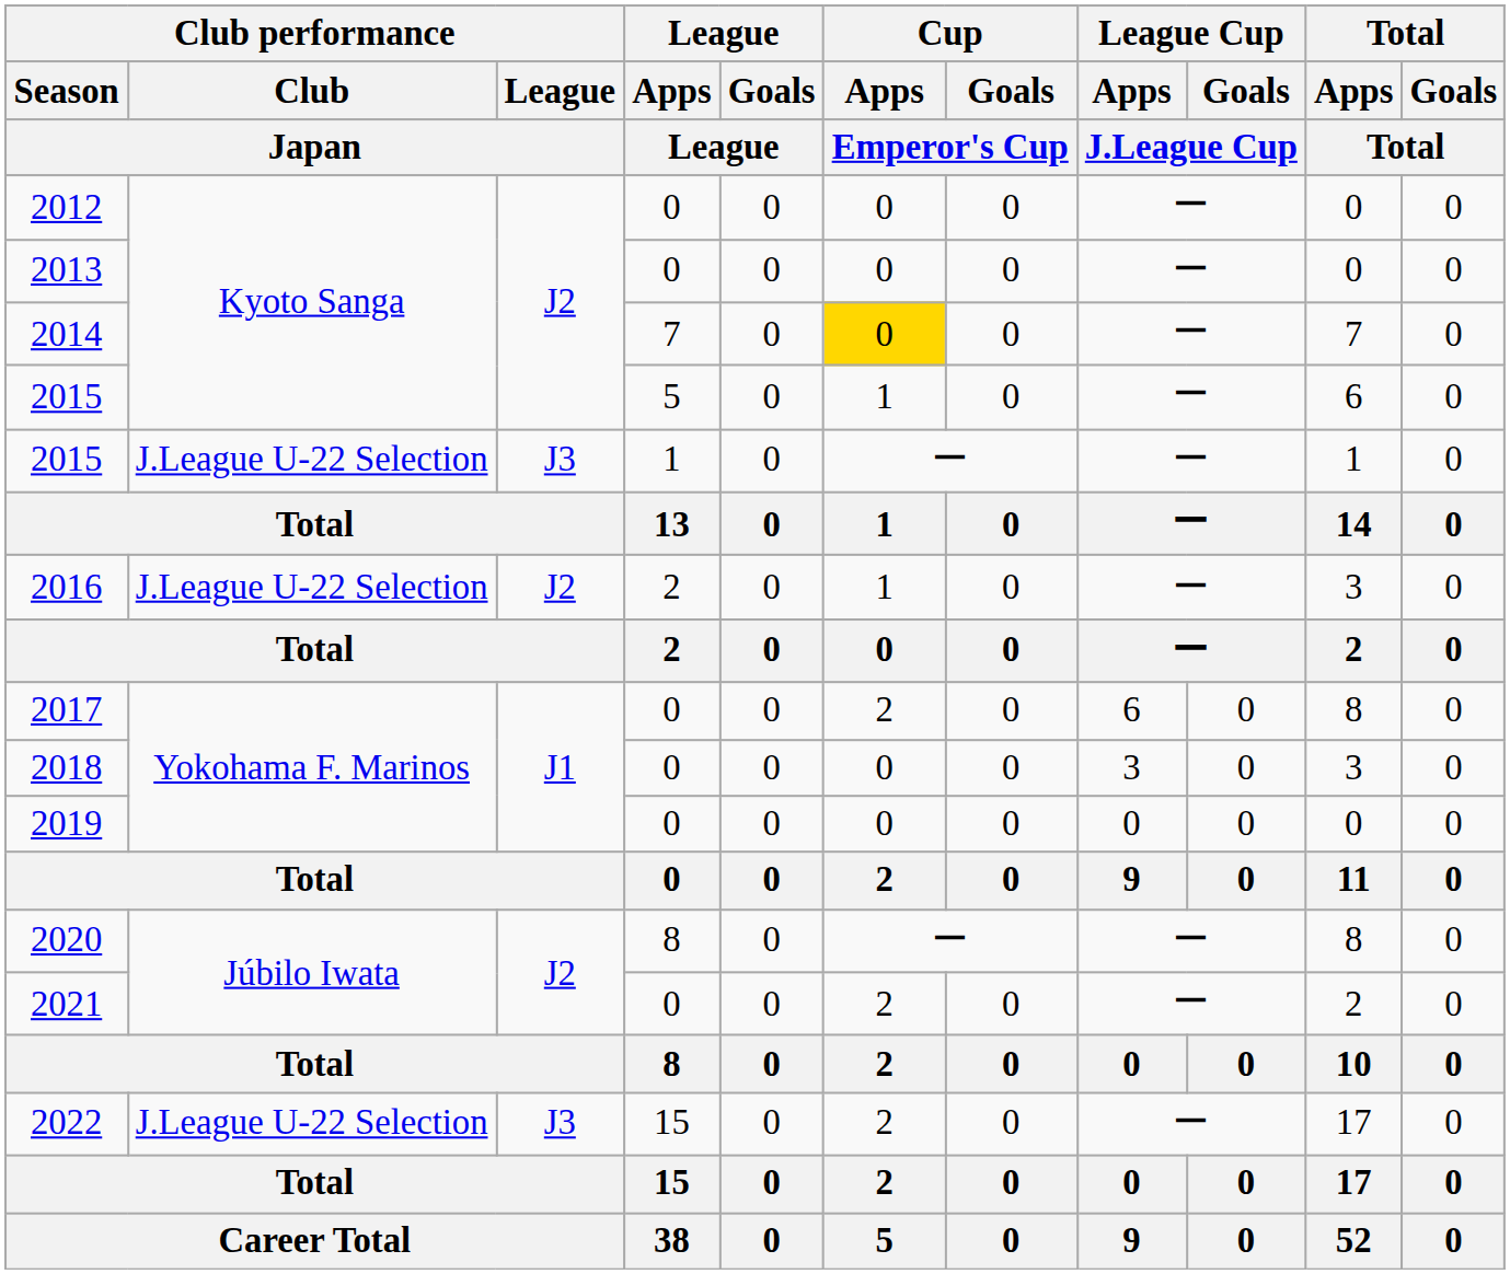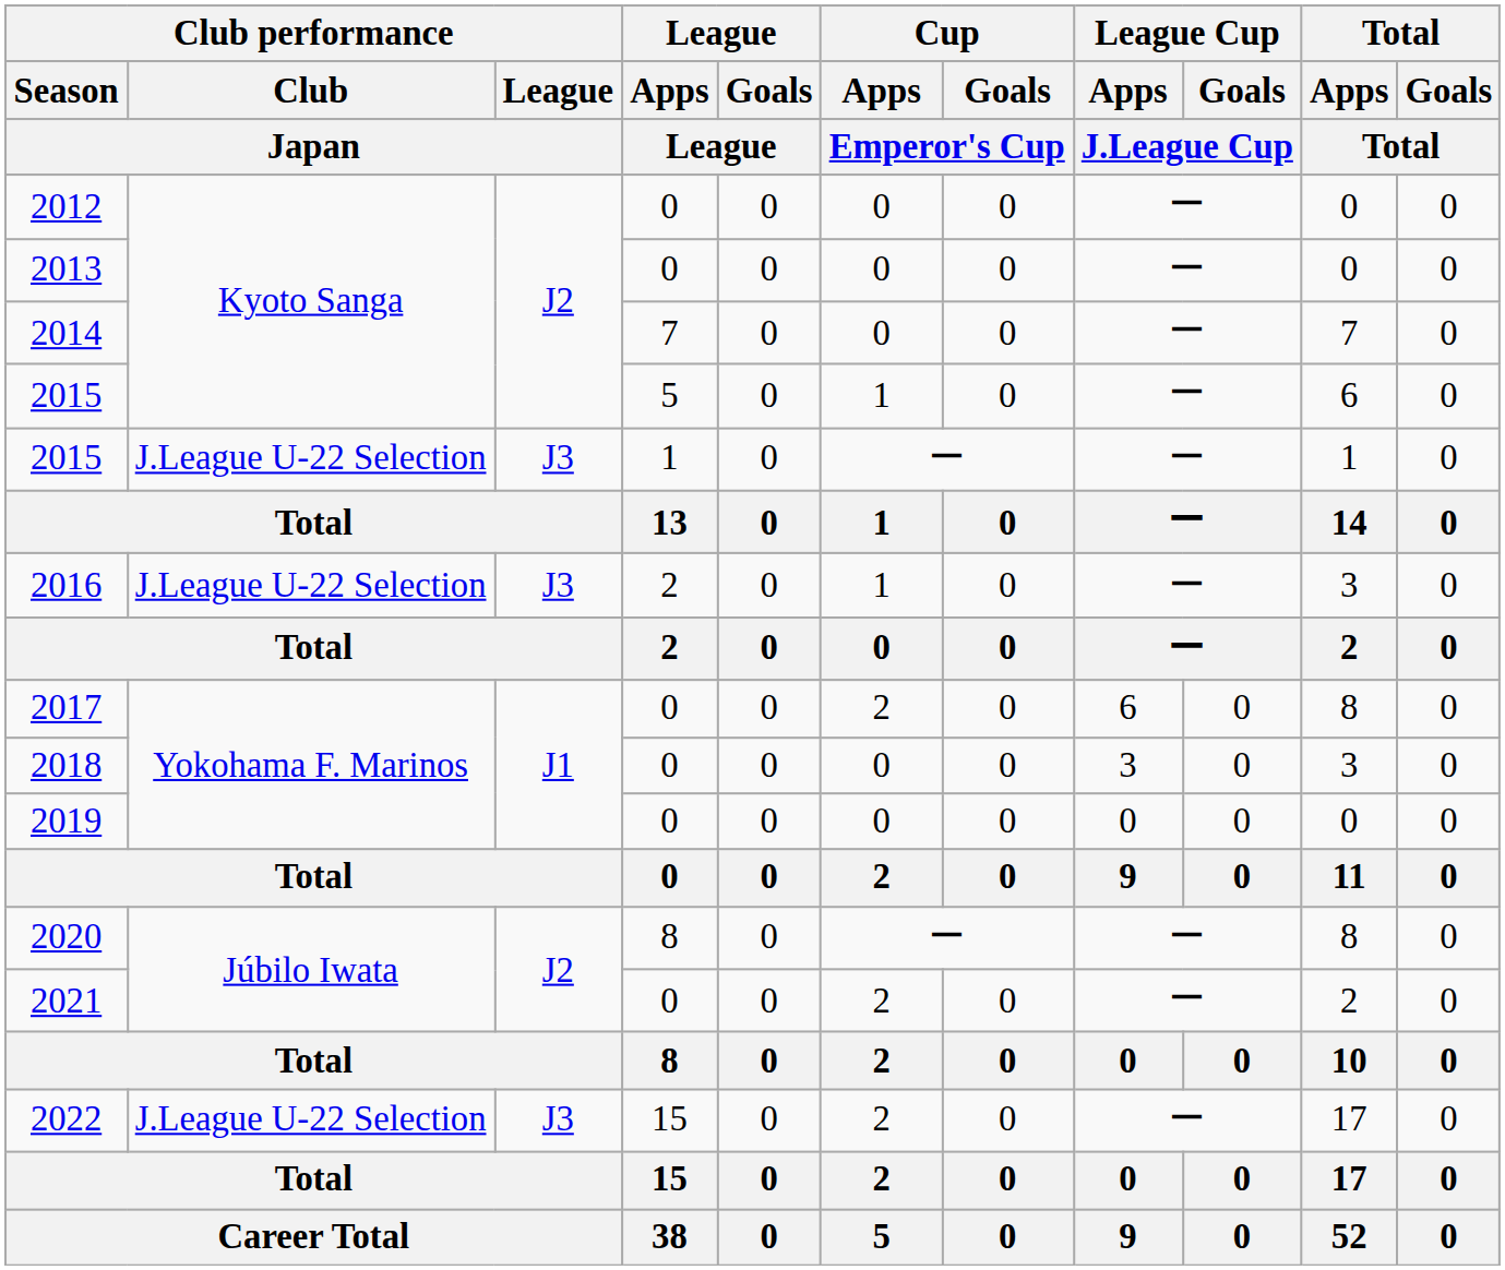2014 | Cup / Apps / Emperor's Cup: gold background -> no background
2016 | Club performance / League / Japan: J2 -> J3
